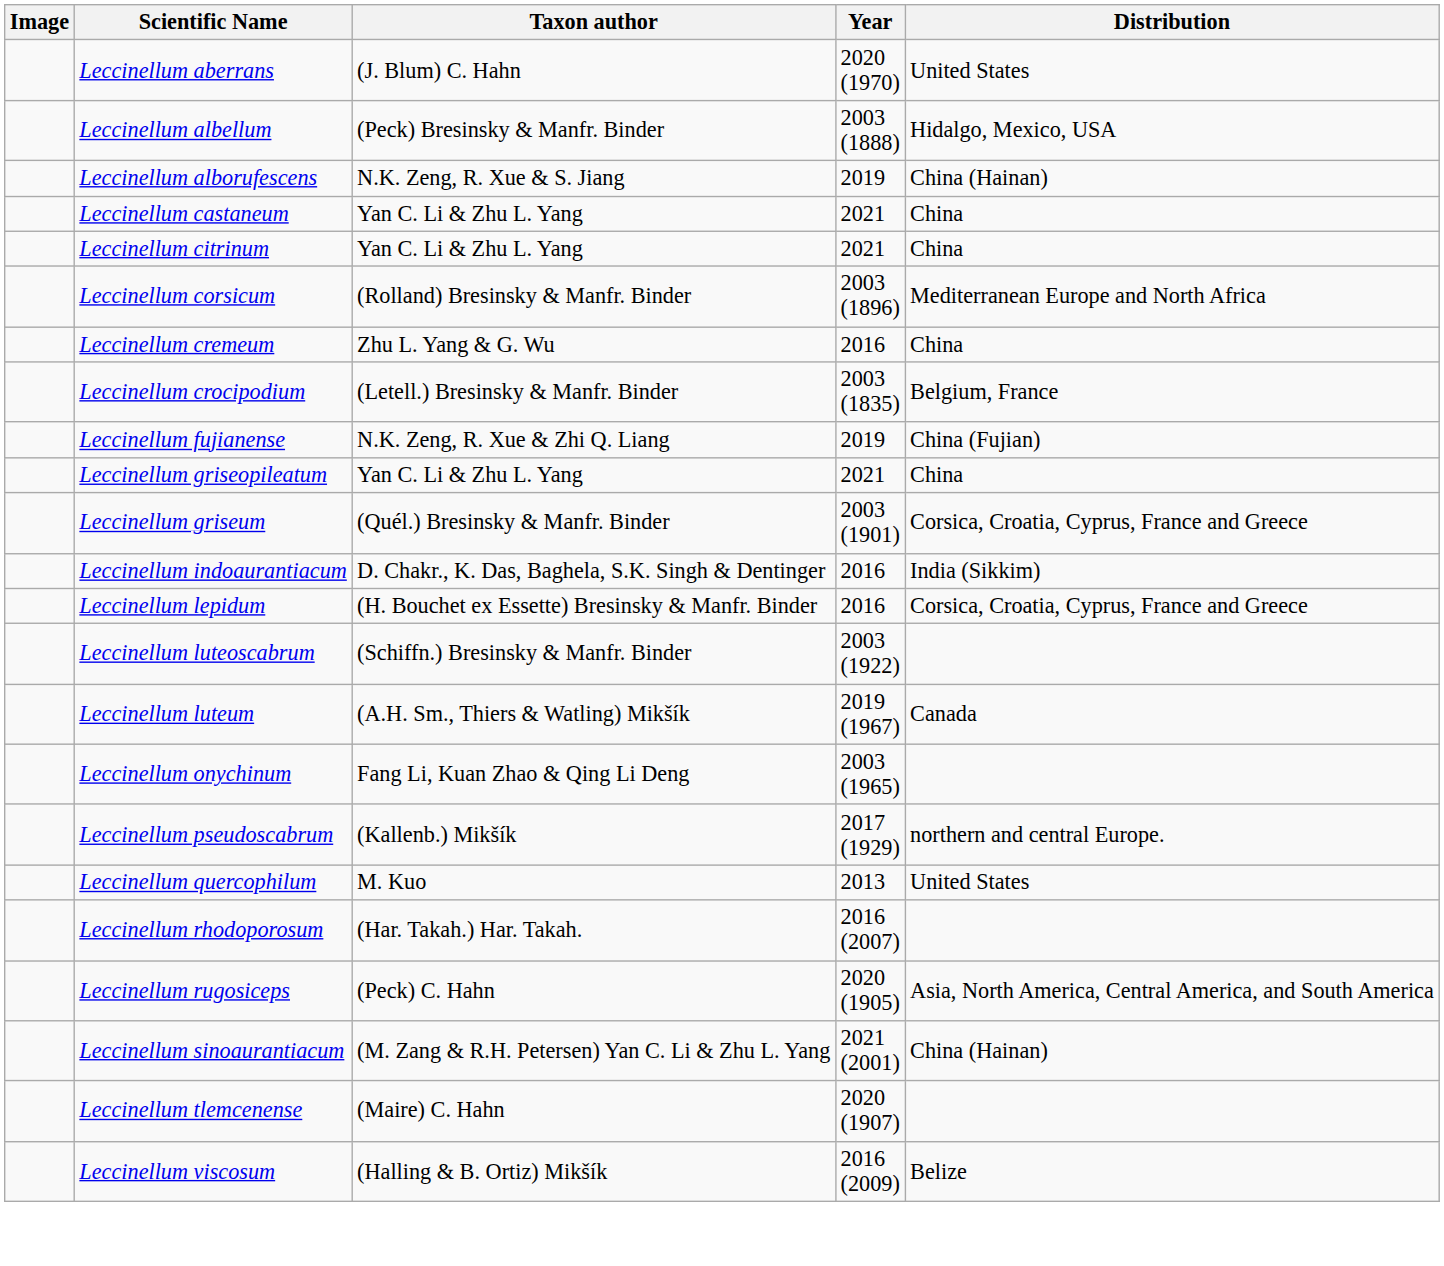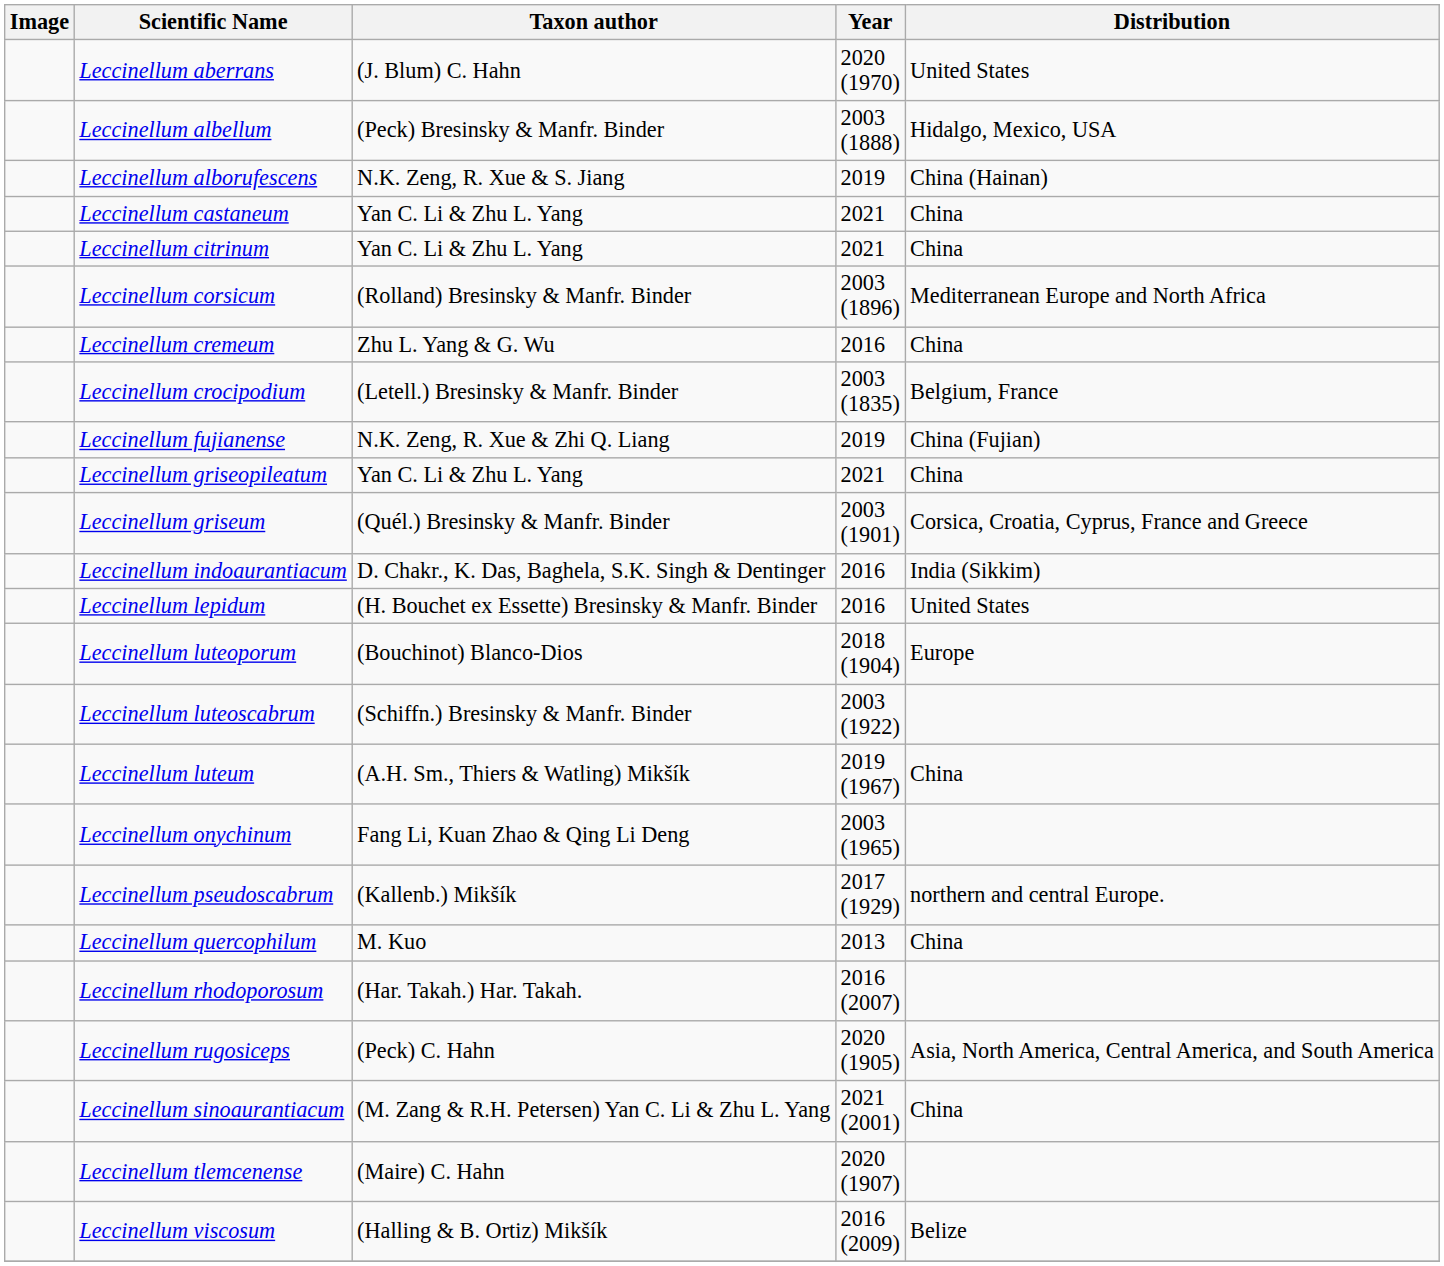Leccinellum lepidum | Distribution: Corsica, Croatia, Cyprus, France and Greece -> United States
+ row: Leccinellum luteoporum | (Bouchinot) Blanco-Dios | 2018 (1904) | Europe
Leccinellum luteum | Distribution: Canada -> China
Leccinellum quercophilum | Distribution: United States -> China
Leccinellum sinoaurantiacum | Distribution: China (Hainan) -> China
